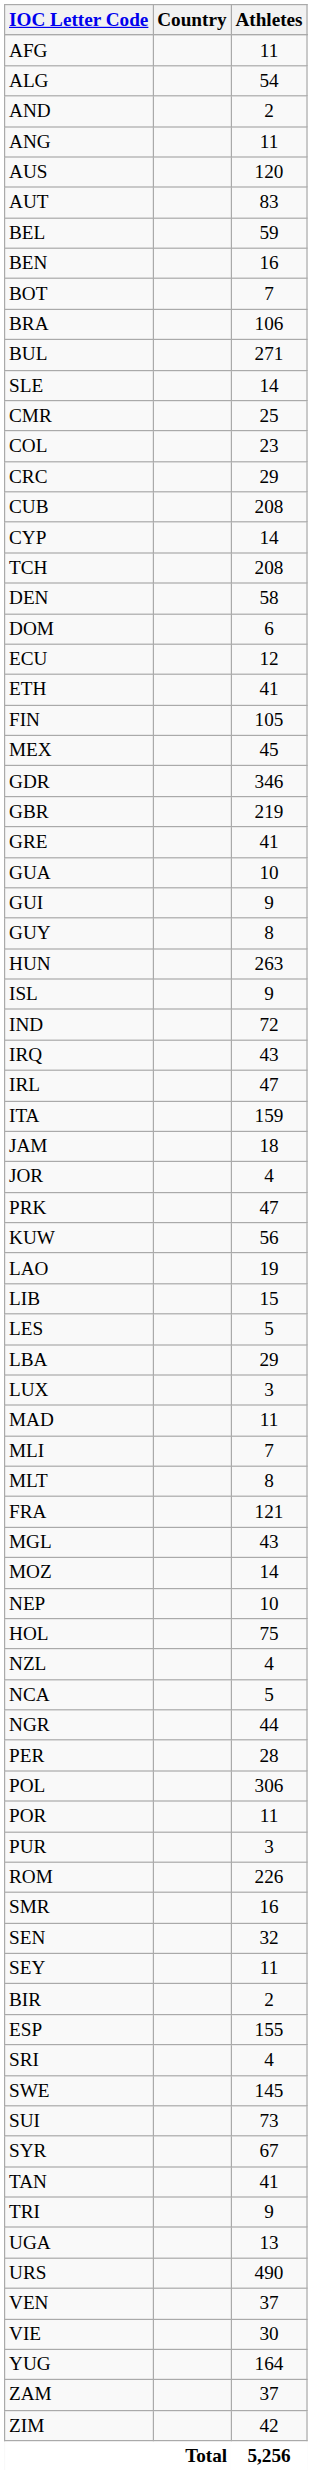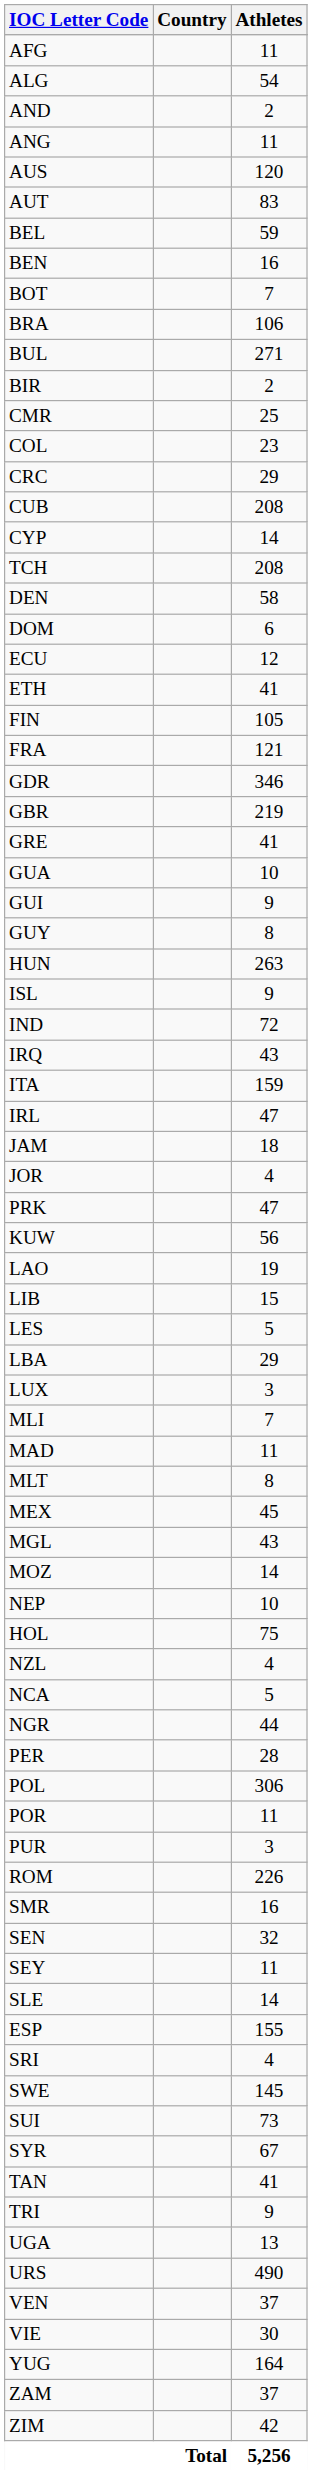rows swapped: BIR <-> SLE
rows swapped: FRA <-> MEX
rows swapped: IRL <-> ITA
rows swapped: MAD <-> MLI
